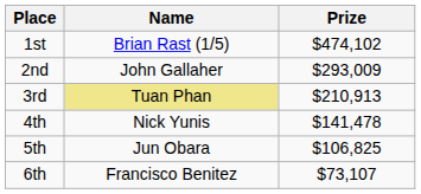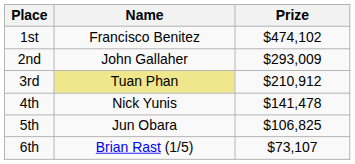1st | Name: Brian Rast (1/5) -> Francisco Benitez
3rd | Prize: $210,913 -> $210,912
6th | Name: Francisco Benitez -> Brian Rast (1/5)
